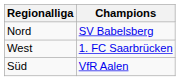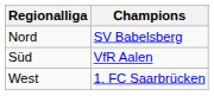rows swapped: Süd <-> West
